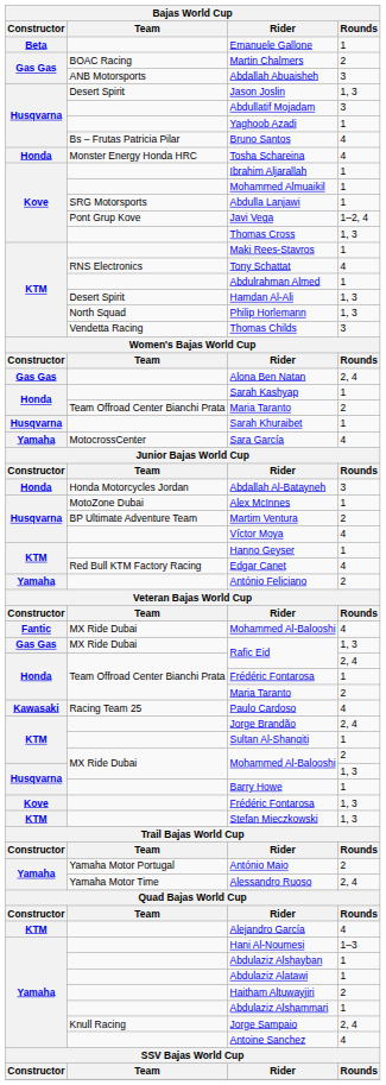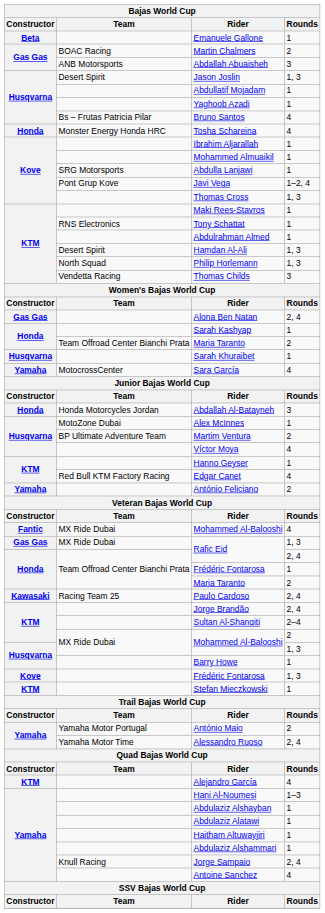Abdullatif Mojadam | Bajas World Cup / Rounds: 3 -> 1
Tony Schattat | Bajas World Cup / Rounds: 4 -> 1
Paulo Cardoso | Bajas World Cup / Rounds: 4 -> 2, 4
Sultan Al-Shanqiti | Bajas World Cup / Rounds: 1 -> 2–4
Stefan Mieczkowski | Bajas World Cup / Rounds: 1, 3 -> 1
Haitham Altuwayjiri | Bajas World Cup / Rounds: 2 -> 1
